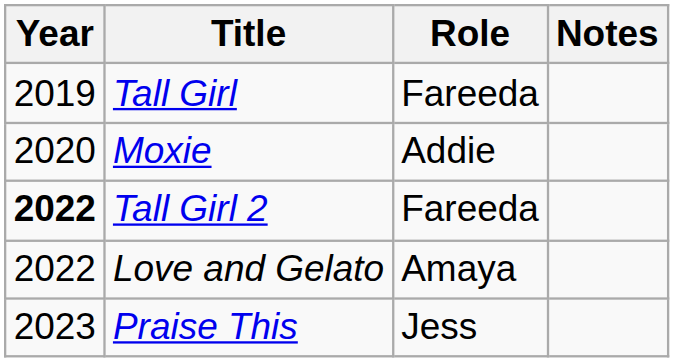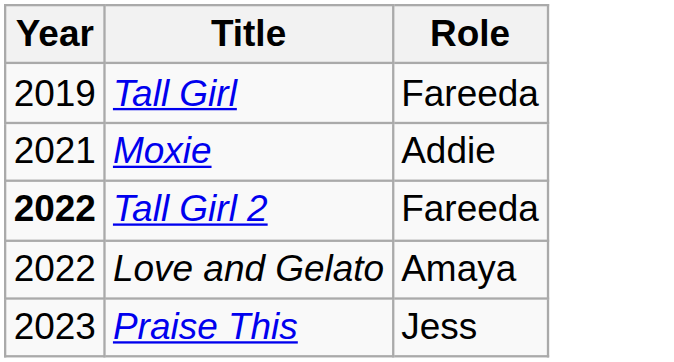- column: Notes
Moxie | Year: 2020 -> 2021
